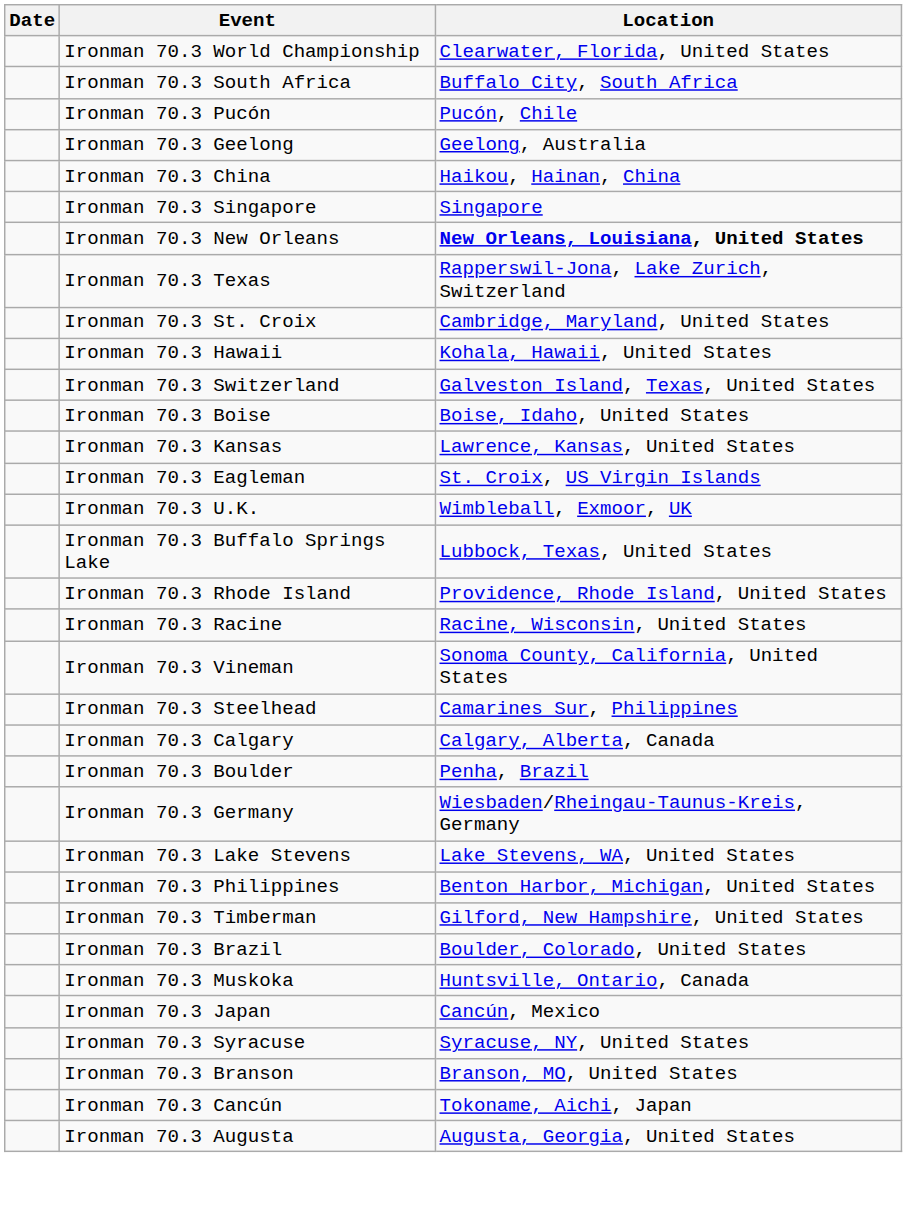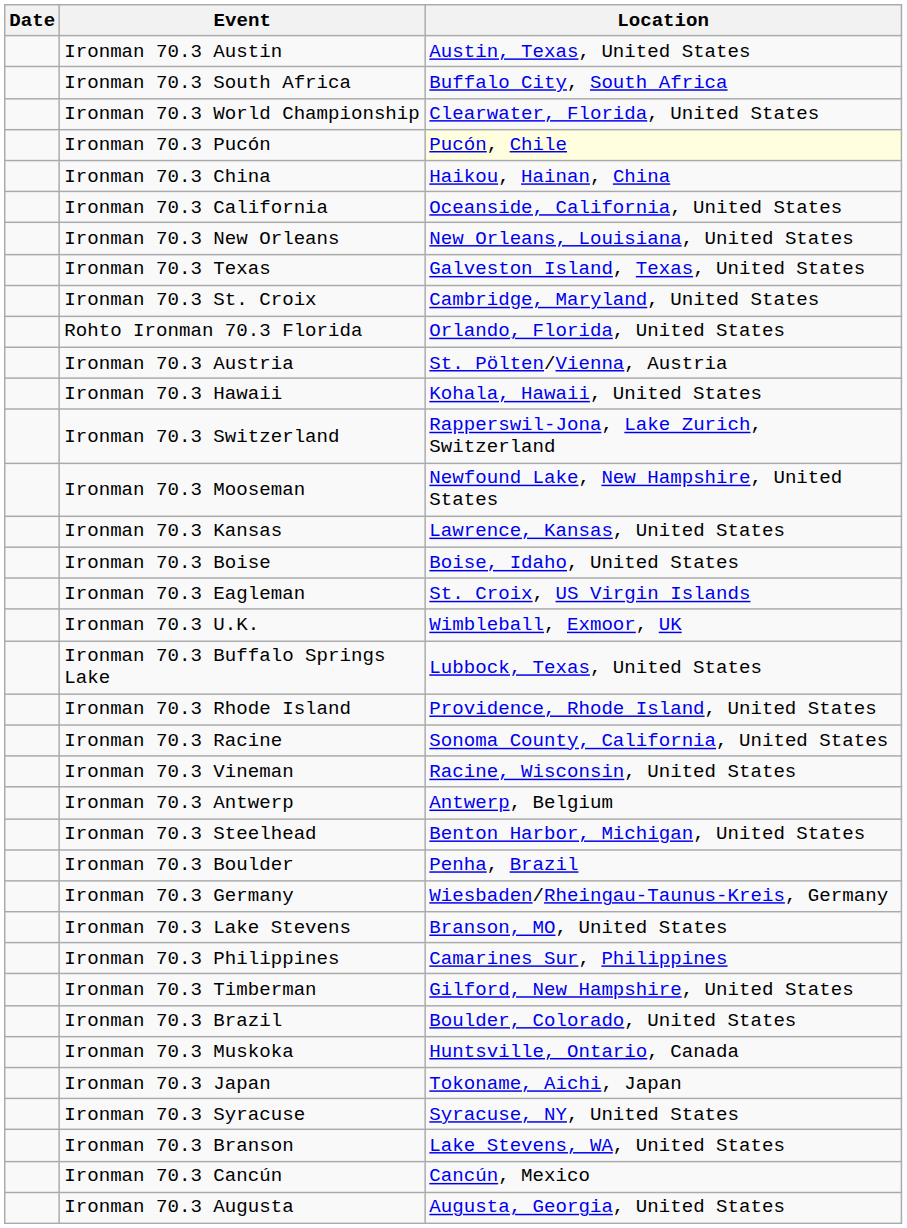+ row: Ironman 70.3 Austin | Austin, Texas, United States
rows swapped: Ironman 70.3 World Championship <-> Ironman 70.3 South Africa
Ironman 70.3 Pucón | Location: no background -> lightyellow background
- row: Ironman 70.3 Geelong | Geelong, Australia
- row: Ironman 70.3 Singapore | Singapore
+ row: Ironman 70.3 California | Oceanside, California, United States
Ironman 70.3 New Orleans | Location: bold -> normal
Ironman 70.3 Texas | Location: Rapperswil-Jona, Lake Zurich, Switzerland -> Galveston Island, Texas, United States
+ row: Rohto Ironman 70.3 Florida | Orlando, Florida, United States
+ row: Ironman 70.3 Austria | St. Pölten/Vienna, Austria
Ironman 70.3 Switzerland | Location: Galveston Island, Texas, United States -> Rapperswil-Jona, Lake Zurich, Switzerland
+ row: Ironman 70.3 Mooseman | Newfound Lake, New Hampshire, United States
rows swapped: Ironman 70.3 Kansas <-> Ironman 70.3 Boise
Ironman 70.3 Racine | Location: Racine, Wisconsin, United States -> Sonoma County, California, United States
Ironman 70.3 Vineman | Location: Sonoma County, California, United States -> Racine, Wisconsin, United States
+ row: Ironman 70.3 Antwerp | Antwerp, Belgium
Ironman 70.3 Steelhead | Location: Camarines Sur, Philippines -> Benton Harbor, Michigan, United States
- row: Ironman 70.3 Calgary | Calgary, Alberta, Canada
Ironman 70.3 Lake Stevens | Location: Lake Stevens, WA, United States -> Branson, MO, United States
Ironman 70.3 Philippines | Location: Benton Harbor, Michigan, United States -> Camarines Sur, Philippines
Ironman 70.3 Japan | Location: Cancún, Mexico -> Tokoname, Aichi, Japan
Ironman 70.3 Branson | Location: Branson, MO, United States -> Lake Stevens, WA, United States
Ironman 70.3 Cancún | Location: Tokoname, Aichi, Japan -> Cancún, Mexico
